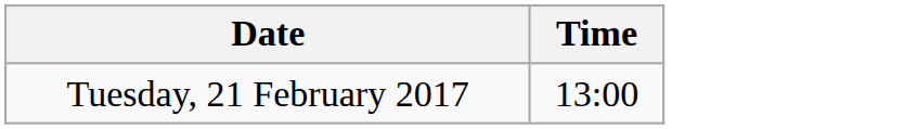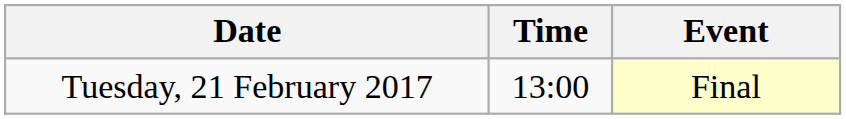+ column: Event | Final
